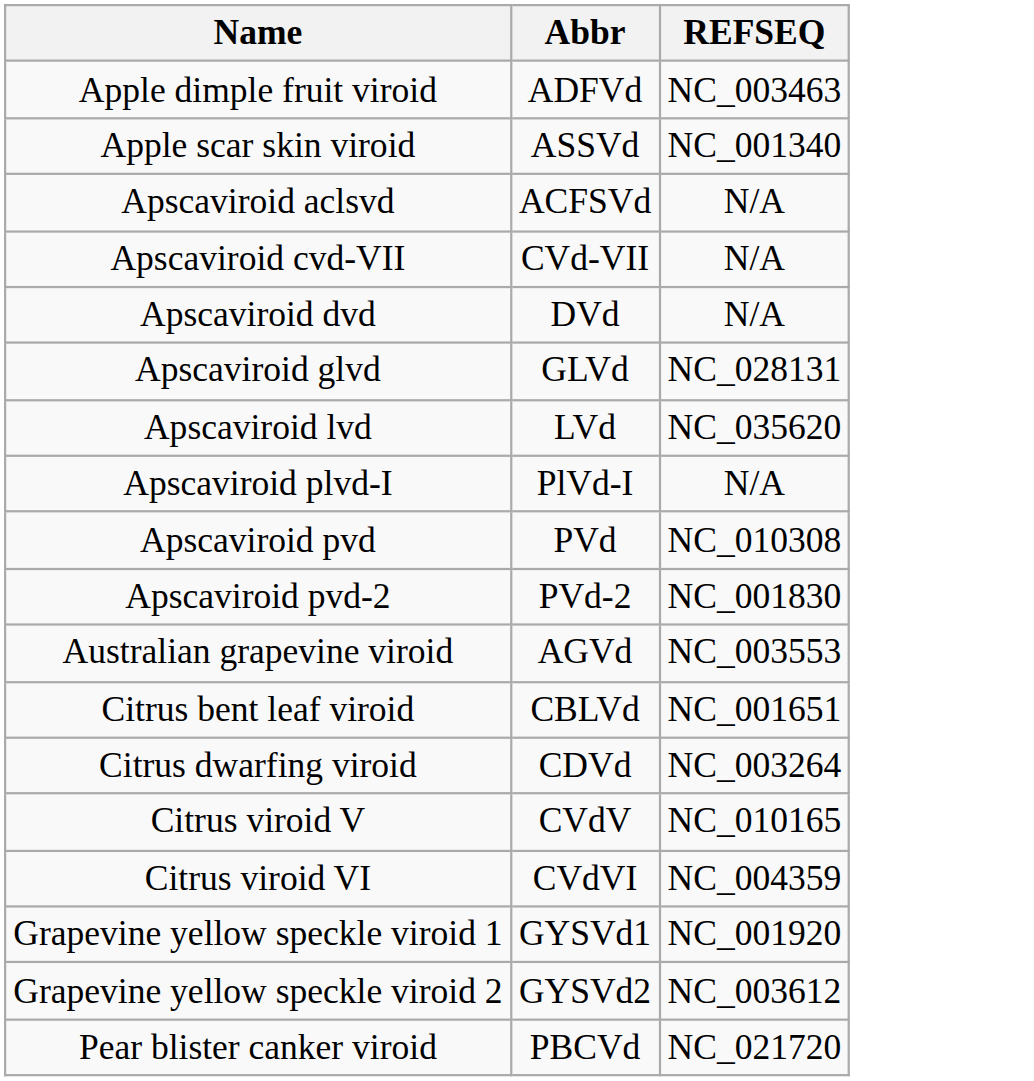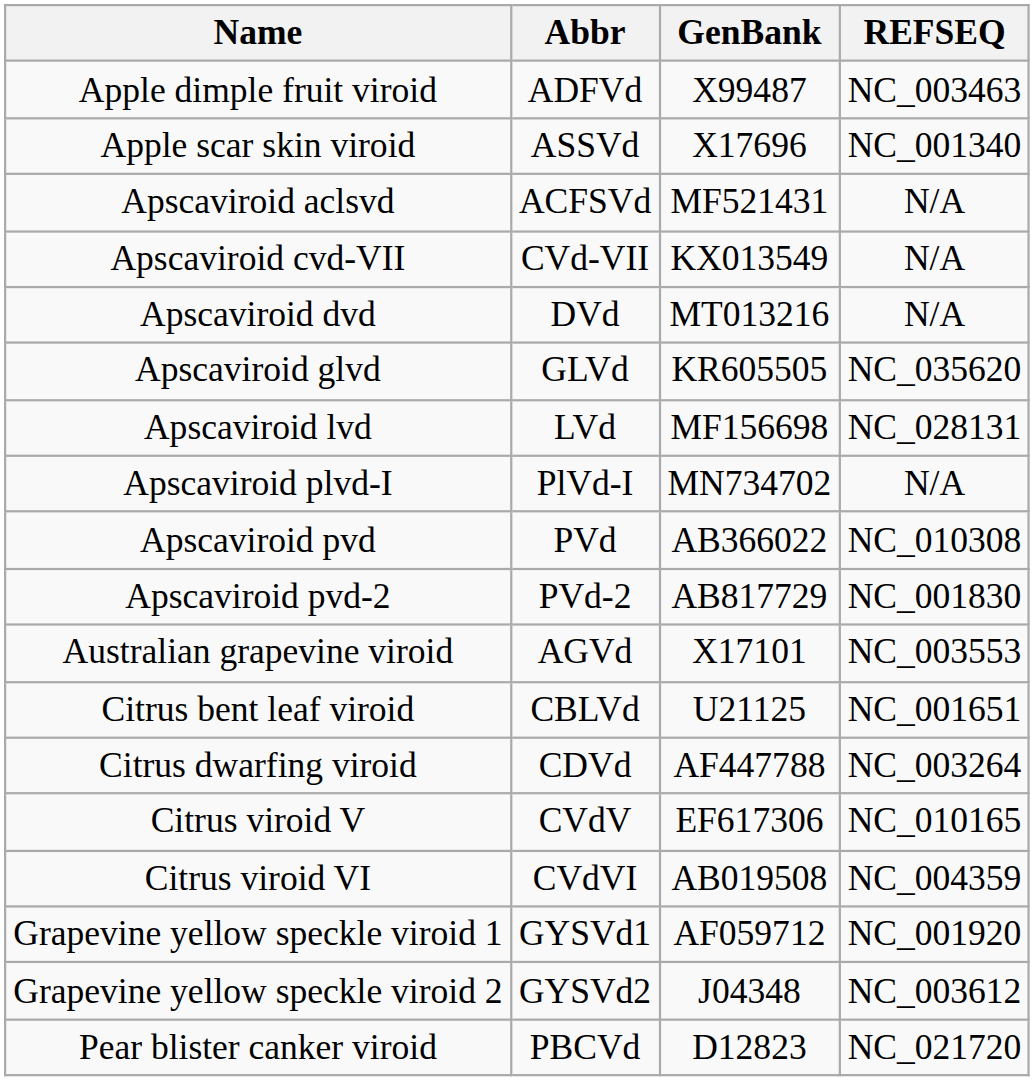+ column: GenBank | X99487 | X17696 | MF521431 | KX013549 | MT013216 | KR605505 | MF156698 | MN734702 | AB366022 | AB817729 | X17101 | U21125 | AF447788 | EF617306 | AB019508 | AF059712 | J04348 | D12823
Apscaviroid glvd | REFSEQ: NC_028131 -> NC_035620
Apscaviroid lvd | REFSEQ: NC_035620 -> NC_028131
